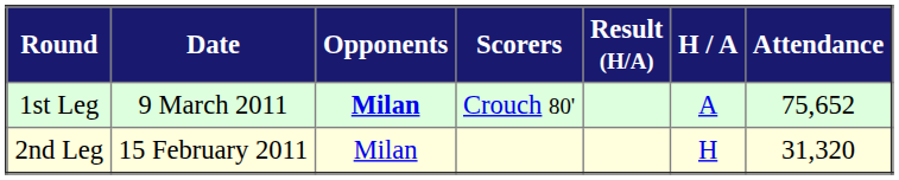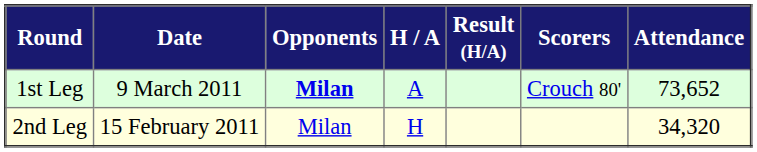columns swapped: H / A <-> Scorers
1st Leg | Attendance: 75,652 -> 73,652
2nd Leg | Attendance: 31,320 -> 34,320
